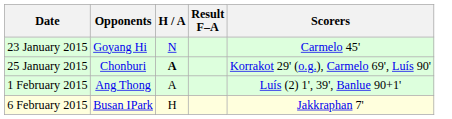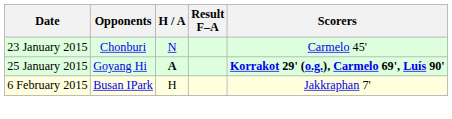23 January 2015 | Opponents: Goyang Hi -> Chonburi
25 January 2015 | Opponents: Chonburi -> Goyang Hi
25 January 2015 | Scorers: normal -> bold
- row: 1 February 2015 | Ang Thong | A | Luís (2) 1', 39', Banlue 90+1'
